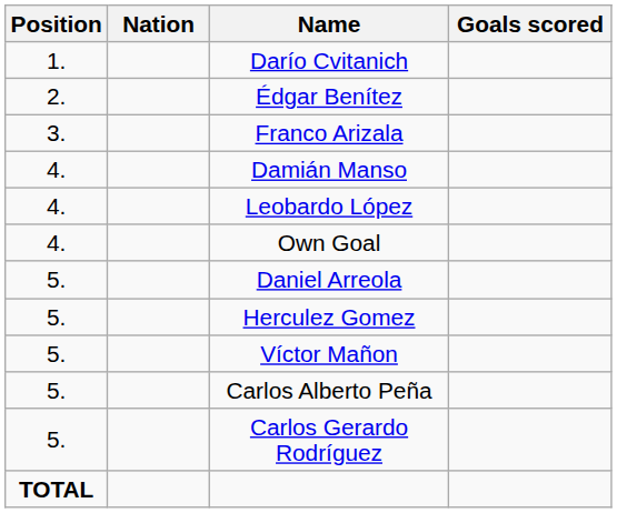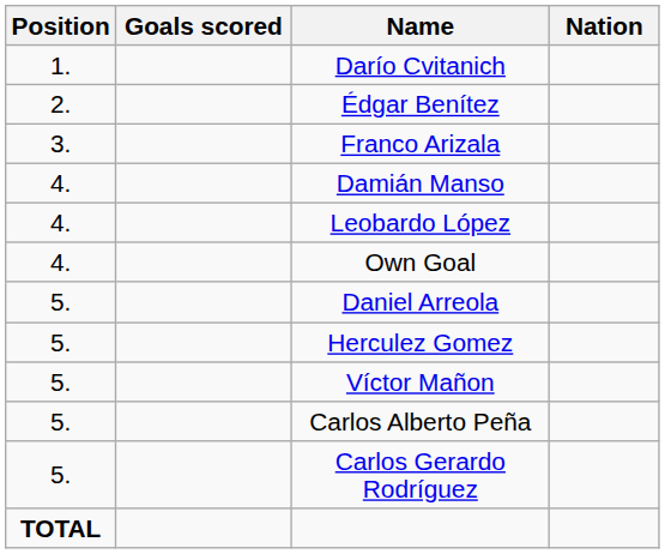columns swapped: Nation <-> Goals scored
